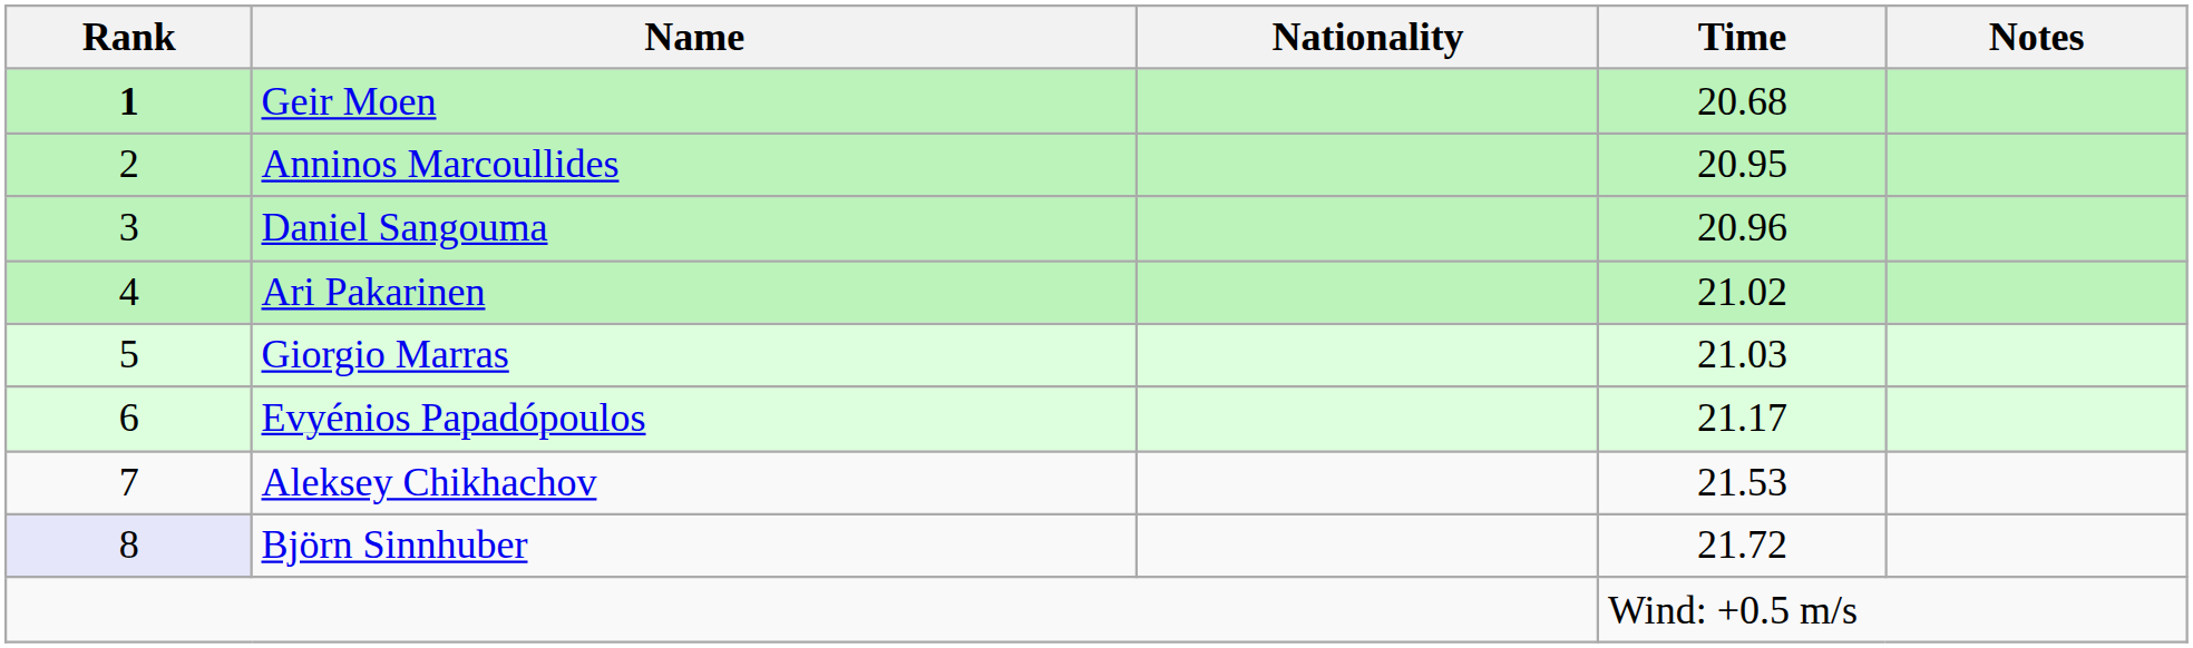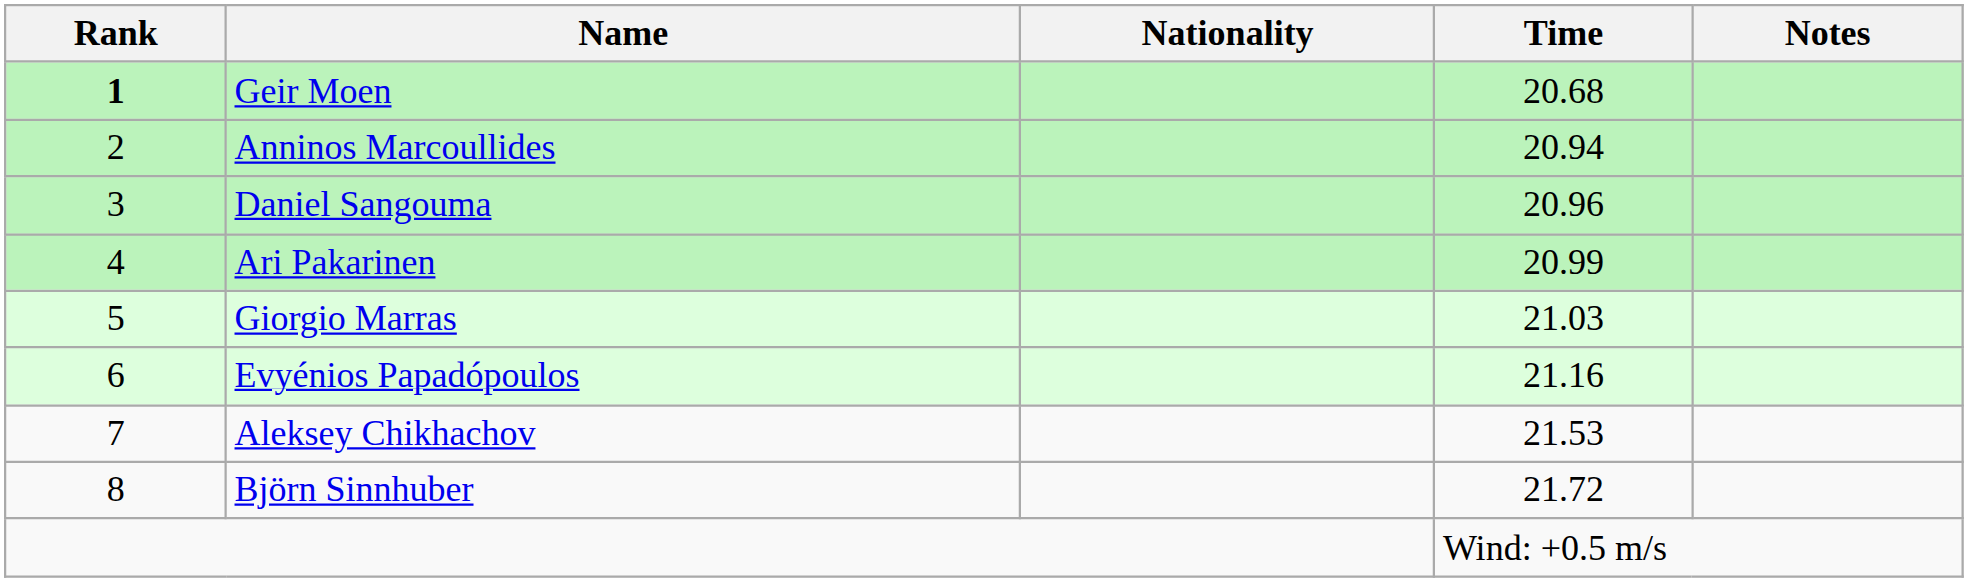Anninos Marcoullides | Time: 20.95 -> 20.94
Ari Pakarinen | Time: 21.02 -> 20.99
Evyénios Papadópoulos | Time: 21.17 -> 21.16
Björn Sinnhuber | Rank: lavender background -> no background
